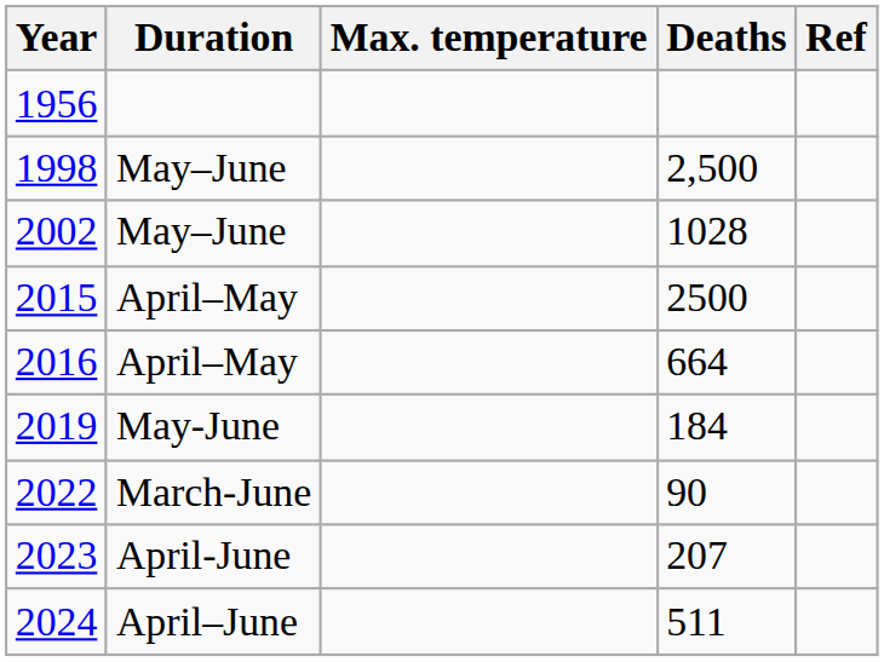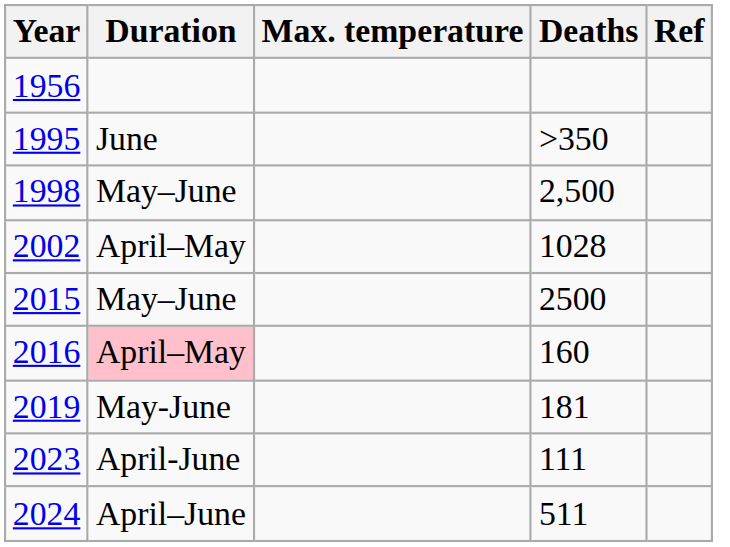+ row: 1995 | June | >350
2002 | Duration: May–June -> April–May
2015 | Duration: April–May -> May–June
2016 | Duration: no background -> pink background
2016 | Deaths: 664 -> 160
2019 | Deaths: 184 -> 181
- row: 2022 | March-June | 90
2023 | Deaths: 207 -> 111
